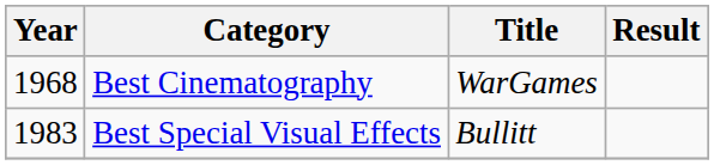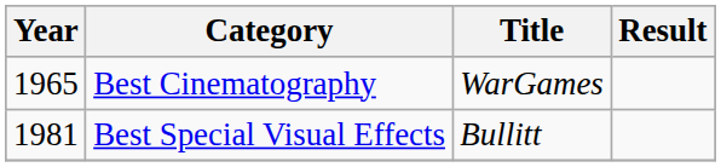Best Cinematography | Year: 1968 -> 1965
Best Special Visual Effects | Year: 1983 -> 1981
